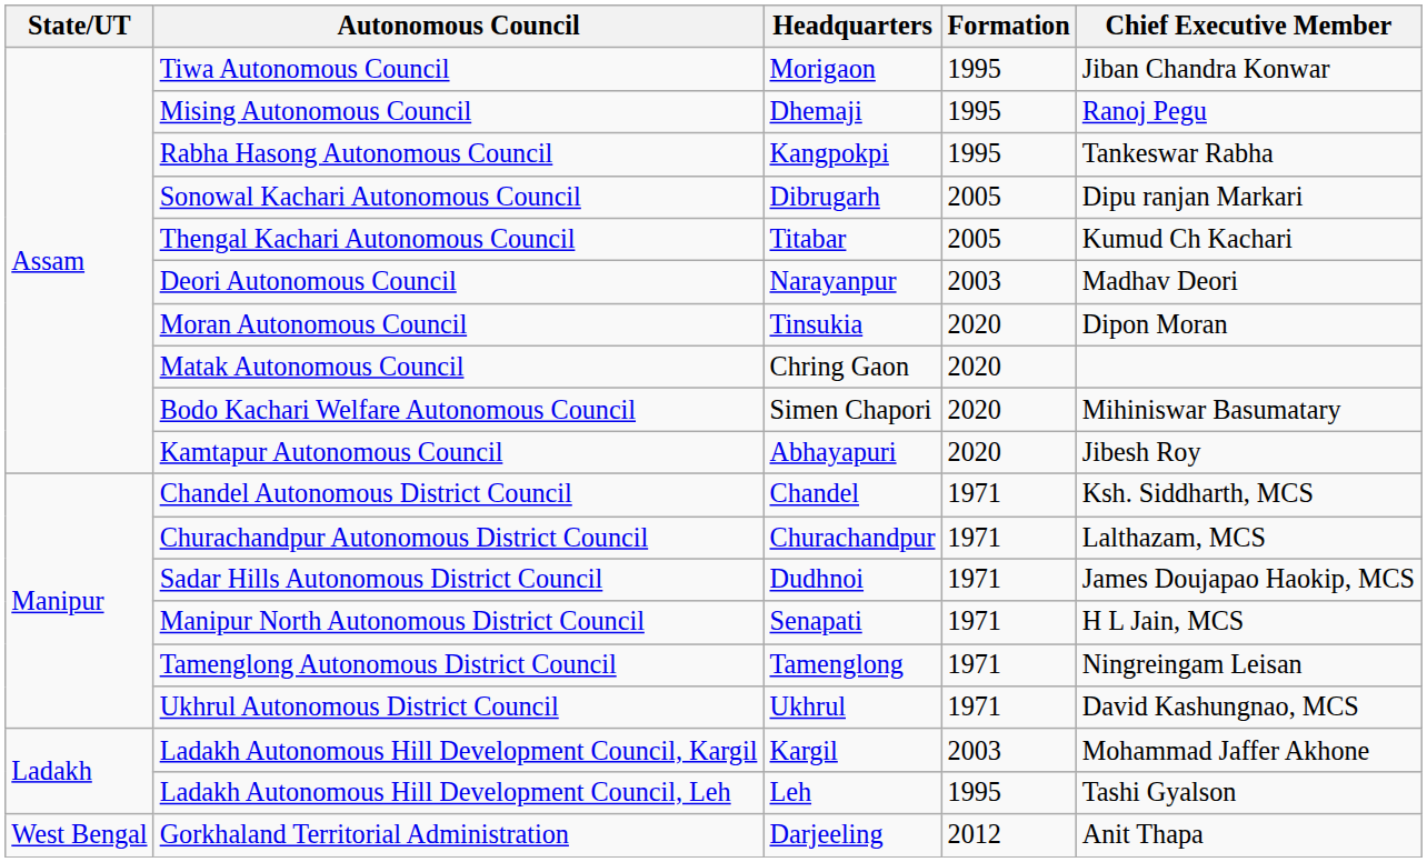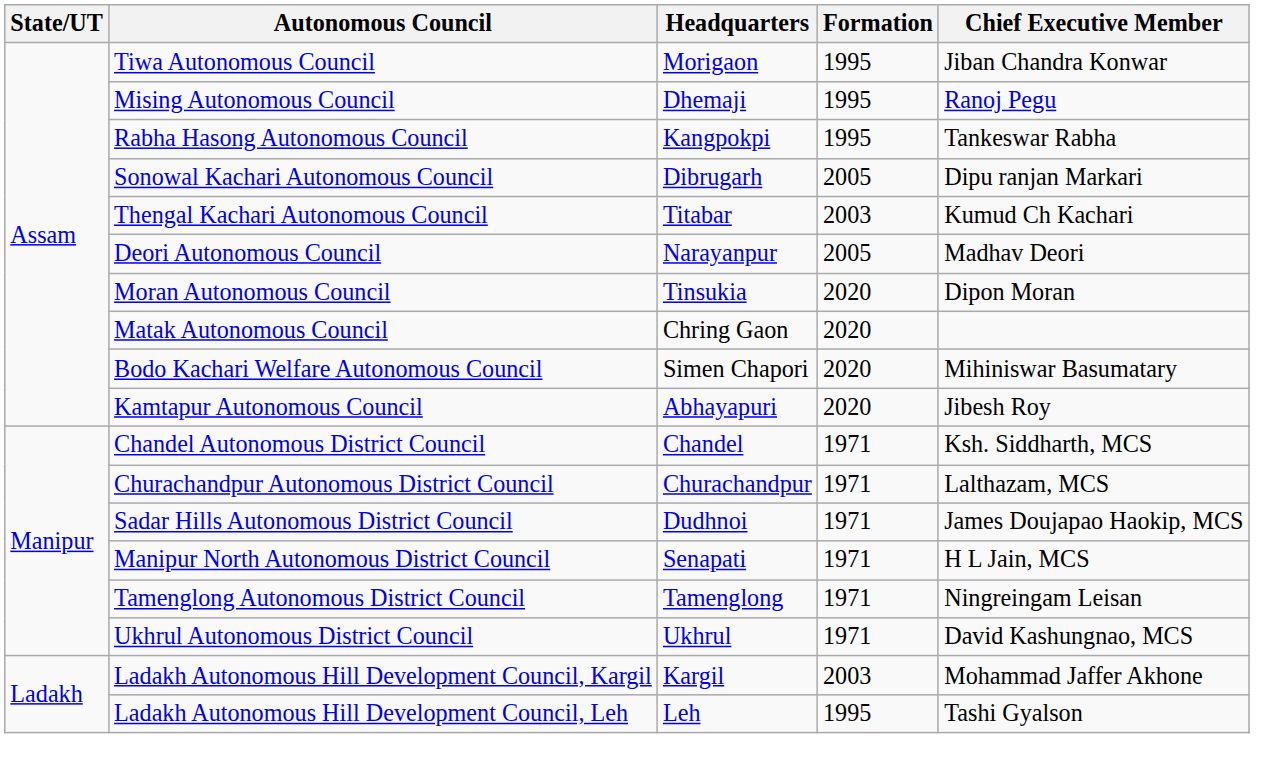Thengal Kachari Autonomous Council | Formation: 2005 -> 2003
Deori Autonomous Council | Formation: 2003 -> 2005
- row: West Bengal | Gorkhaland Territorial Administration | Darjeeling | 2012 | Anit Thapa
